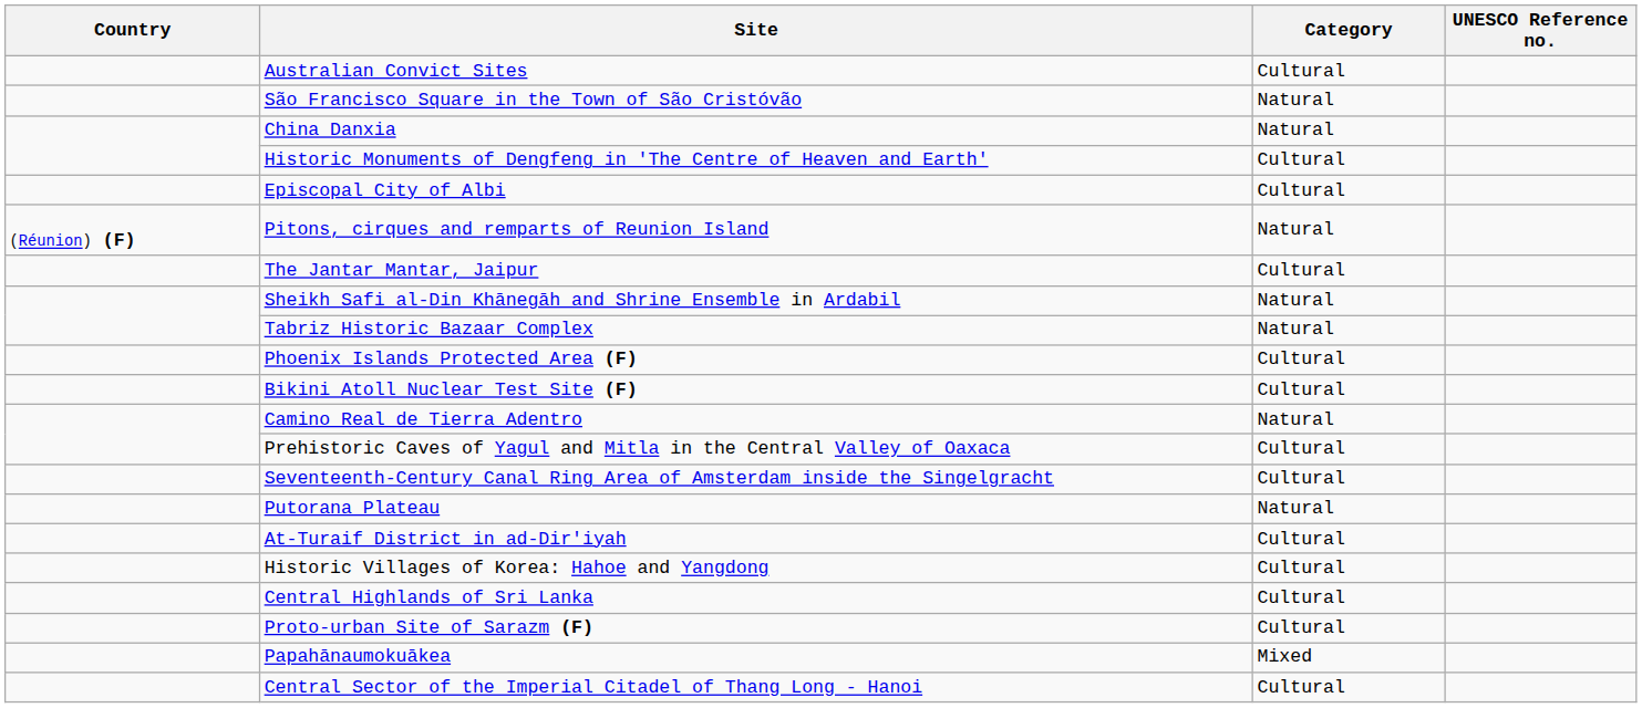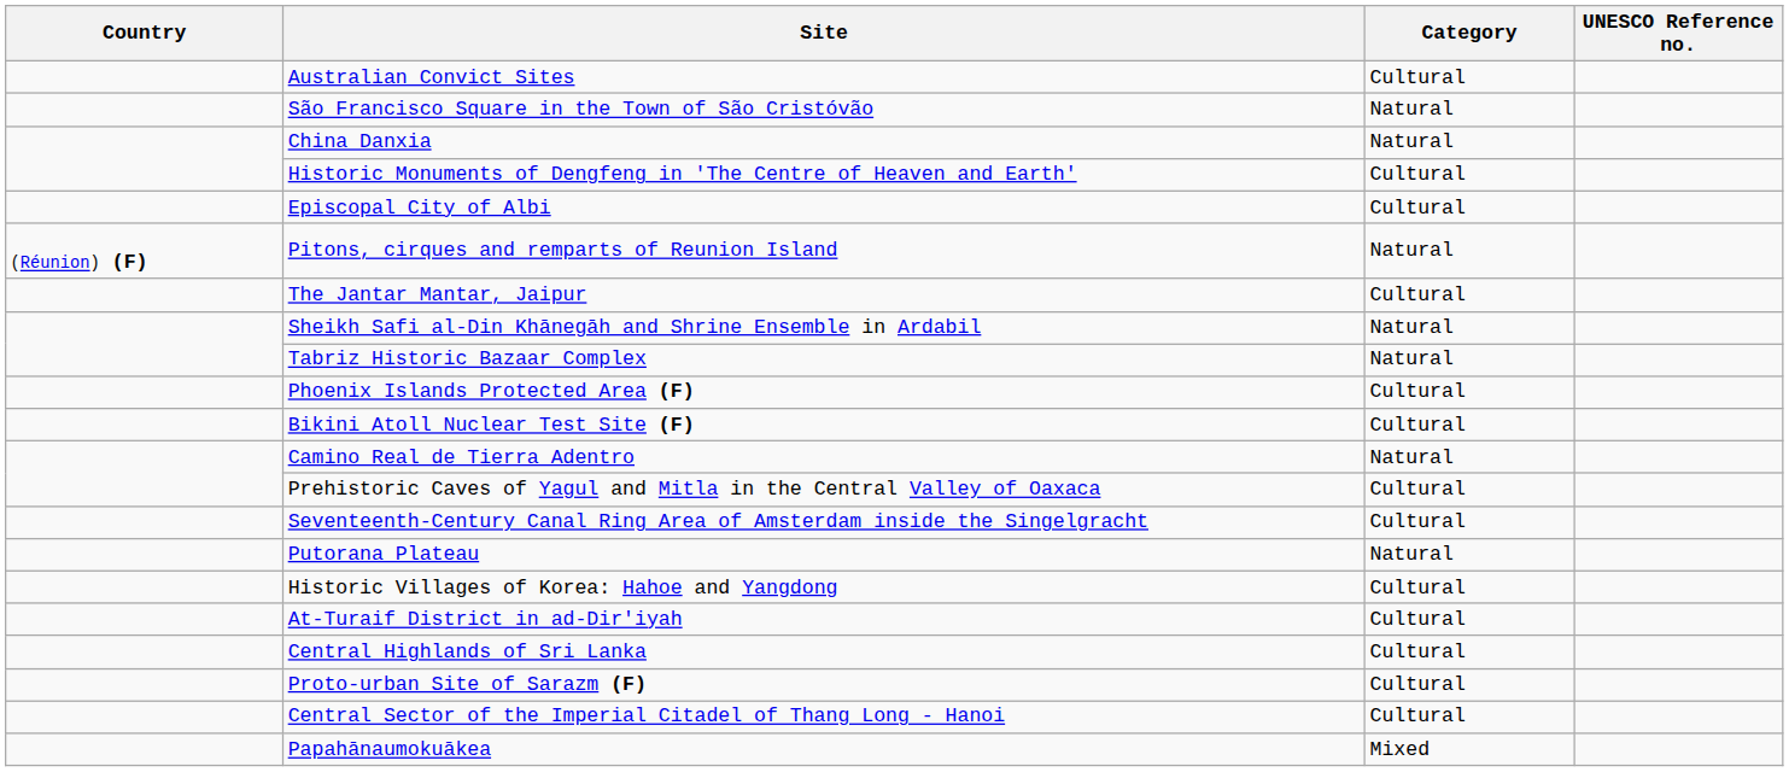rows swapped: At-Turaif District in ad-Dir'iyah <-> Historic Villages of Korea: Hahoe and Yangdong
rows swapped: Papahānaumokuākea <-> Central Sector of the Imperial Citadel of Thang Long - Hanoi
